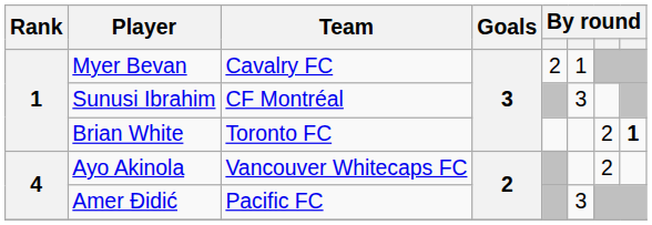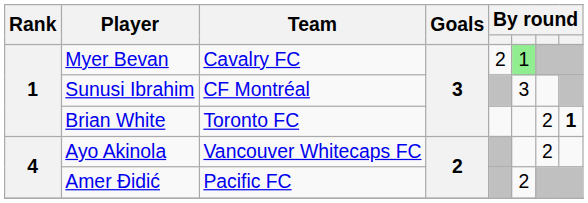Myer Bevan | column 6: no background -> lightgreen background
Amer Đidić | column 6: 3 -> 2
